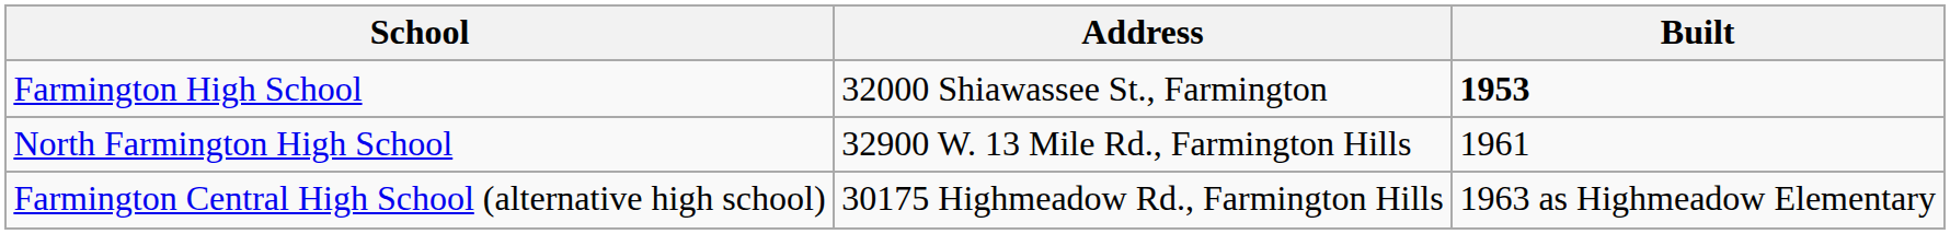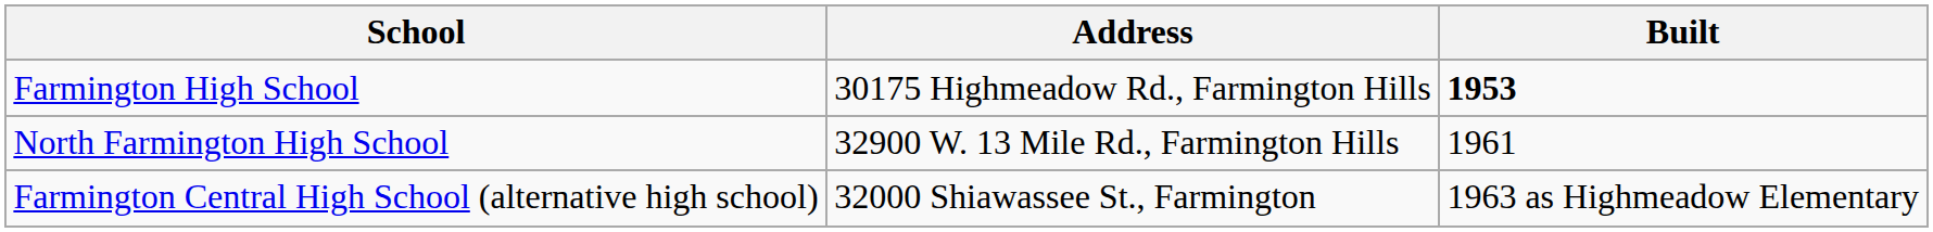Farmington High School | Address: 32000 Shiawassee St., Farmington -> 30175 Highmeadow Rd., Farmington Hills
Farmington Central High School (alternative high school) | Address: 30175 Highmeadow Rd., Farmington Hills -> 32000 Shiawassee St., Farmington
